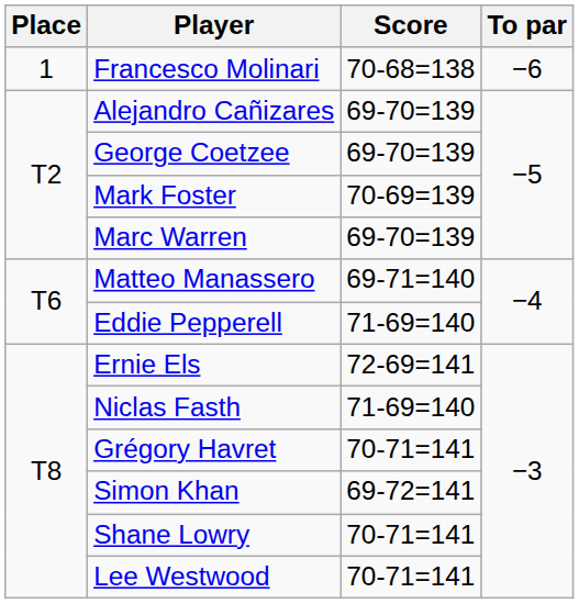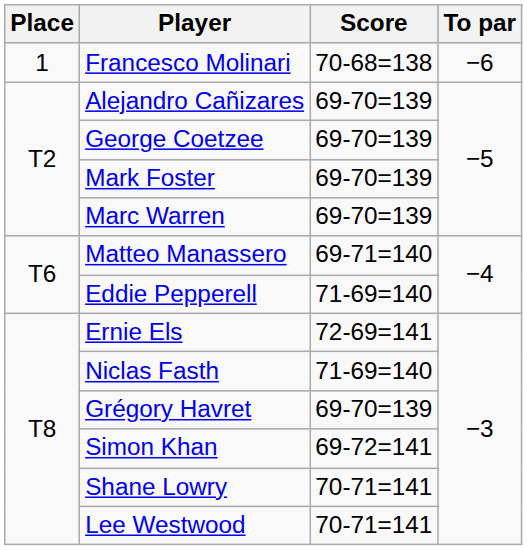Mark Foster | Score: 70-69=139 -> 69-70=139
Grégory Havret | Score: 70-71=141 -> 69-70=139
